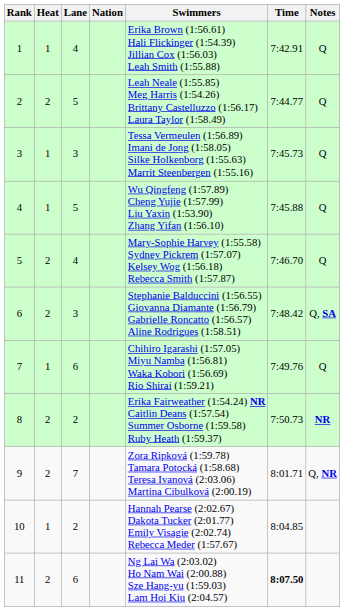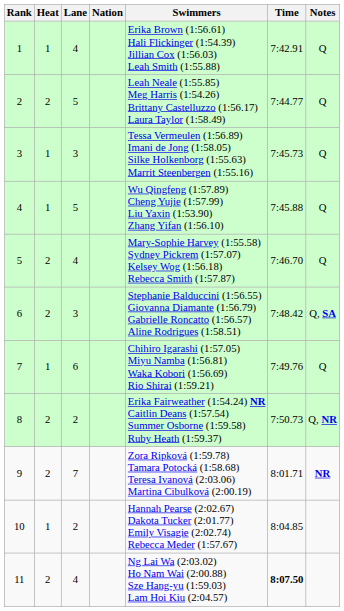8 | Notes: NR -> Q, NR
9 | Notes: Q, NR -> NR
11 | Lane: 6 -> 4
